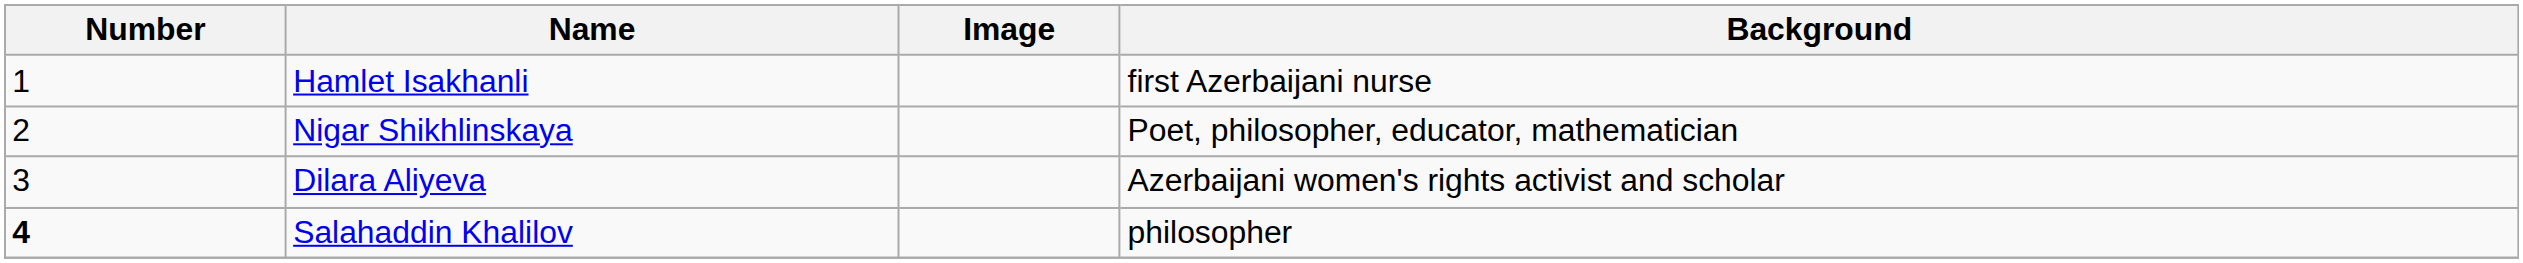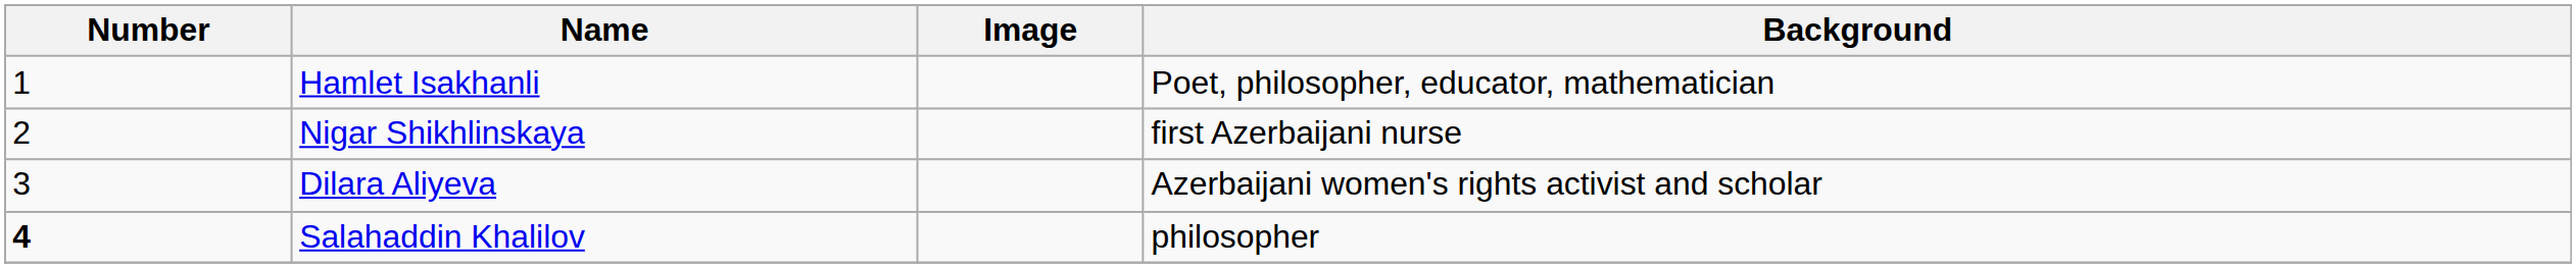Hamlet Isakhanli | Background: first Azerbaijani nurse -> Poet, philosopher, educator, mathematician
Nigar Shikhlinskaya | Background: Poet, philosopher, educator, mathematician -> first Azerbaijani nurse
